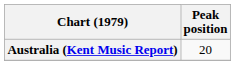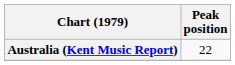Australia (Kent Music Report) | Peak position: 20 -> 22
